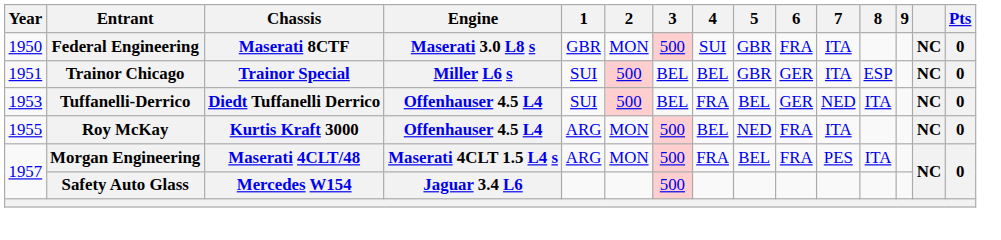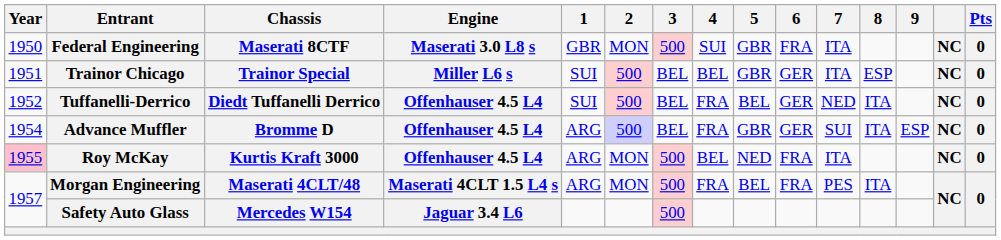Tuffanelli-Derrico | Year: 1953 -> 1952
+ row: 1954 | Advance Muffler | Bromme D | Offenhauser 4.5 L4 | ARG | 500 | BEL | FRA | GBR | GER | SUI | ITA | ESP | NC | 0
Roy McKay | Year: no background -> pink background
